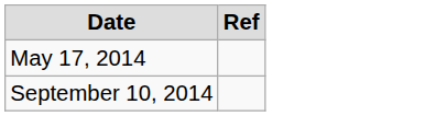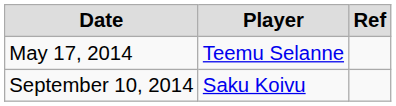+ column: Player | Teemu Selanne | Saku Koivu
